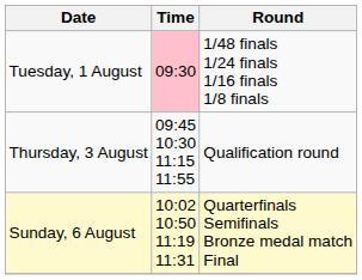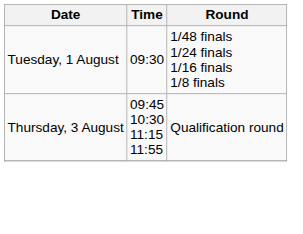Tuesday, 1 August | Time: pink background -> no background
- row: Sunday, 6 August | 10:02 10:50 11:19 11:31 | Quarterfinals Semifinals Bronze medal match Final
